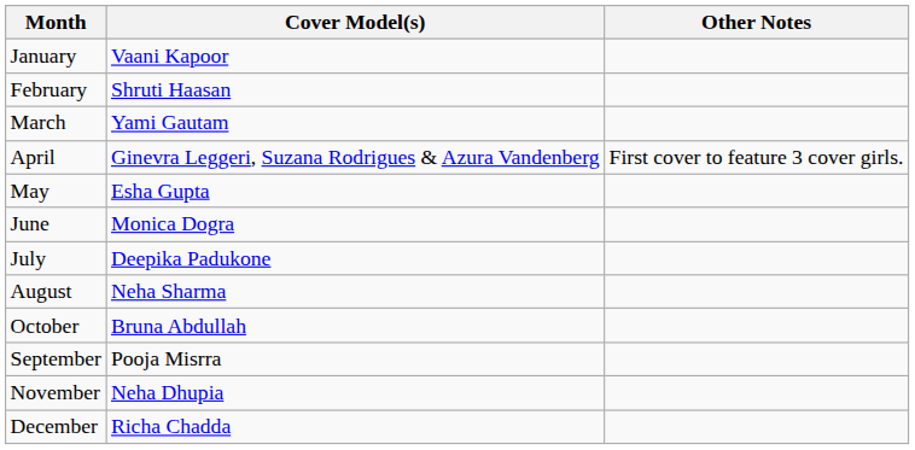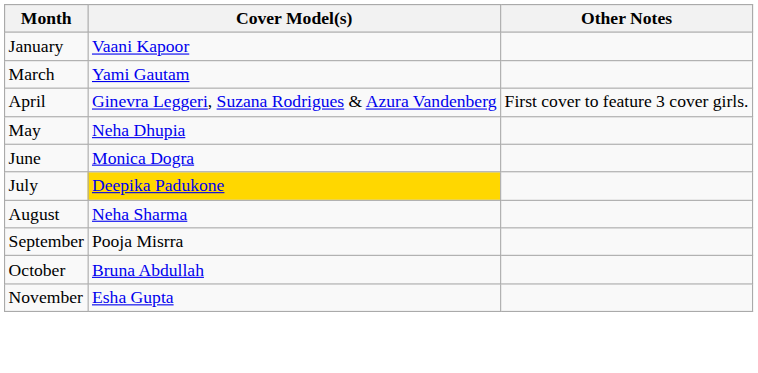- row: February | Shruti Haasan
May | Cover Model(s): Esha Gupta -> Neha Dhupia
July | Cover Model(s): no background -> gold background
rows swapped: September <-> October
November | Cover Model(s): Neha Dhupia -> Esha Gupta
- row: December | Richa Chadda
